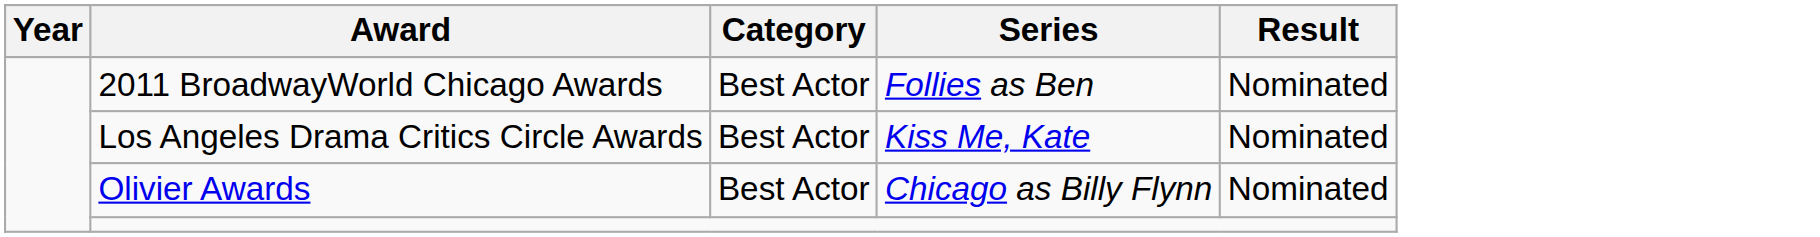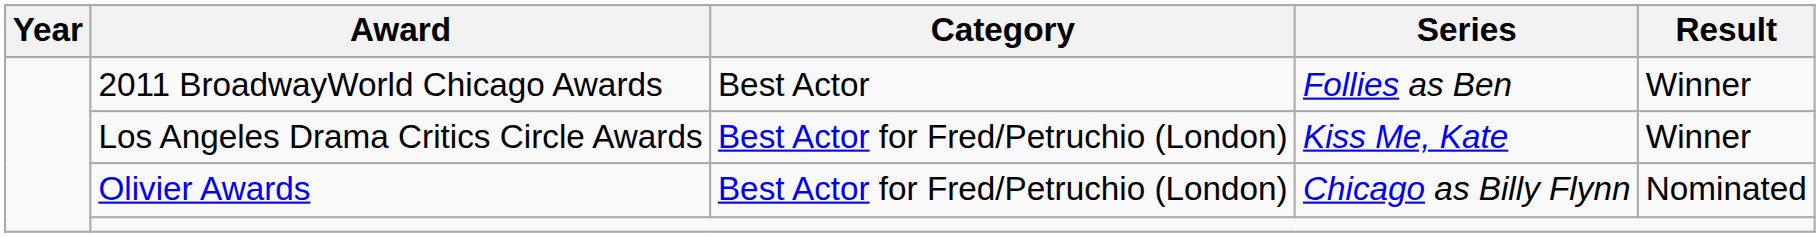2011 BroadwayWorld Chicago Awards | Result: Nominated -> Winner
Los Angeles Drama Critics Circle Awards | Category: Best Actor -> Best Actor for Fred/Petruchio (London)
Los Angeles Drama Critics Circle Awards | Result: Nominated -> Winner
Olivier Awards | Category: Best Actor -> Best Actor for Fred/Petruchio (London)
